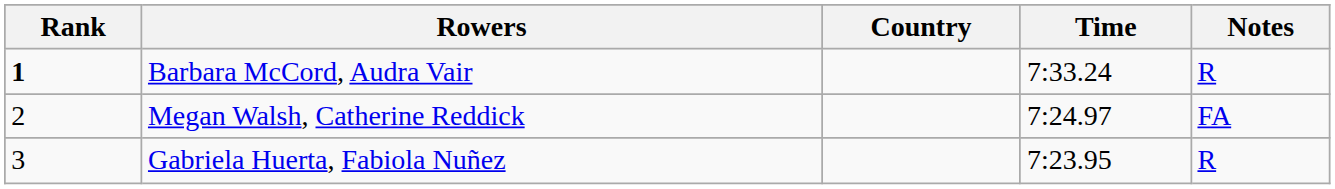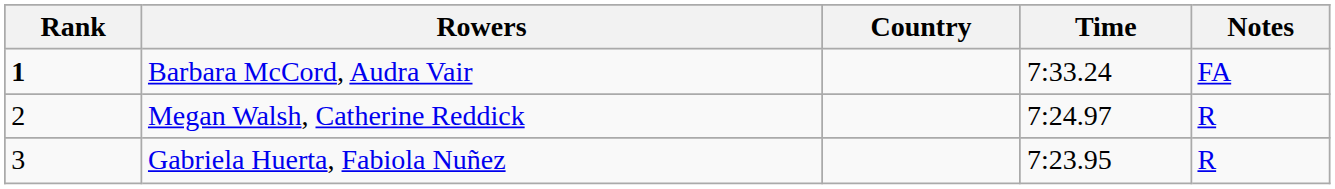Barbara McCord, Audra Vair | Notes: R -> FA
Megan Walsh, Catherine Reddick | Notes: FA -> R
